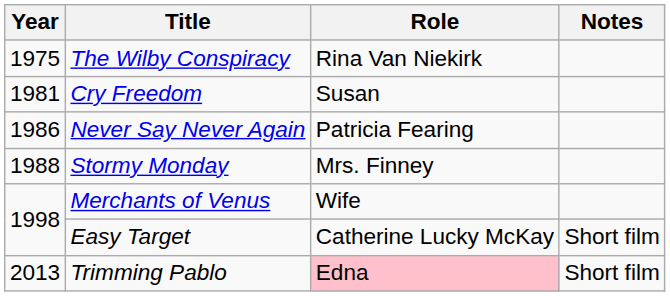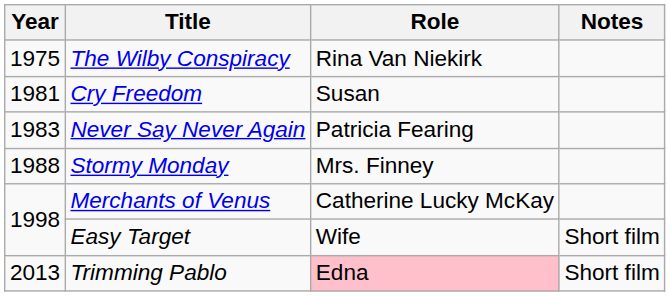Never Say Never Again | Year: 1986 -> 1983
Merchants of Venus | Role: Wife -> Catherine Lucky McKay
Easy Target | Role: Catherine Lucky McKay -> Wife
